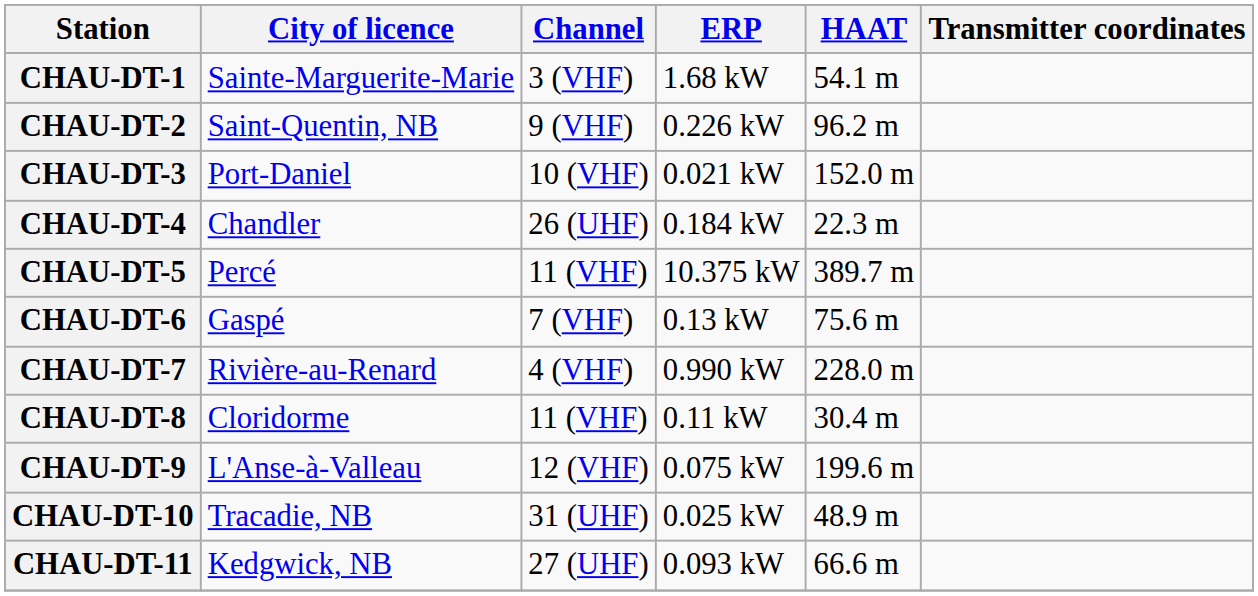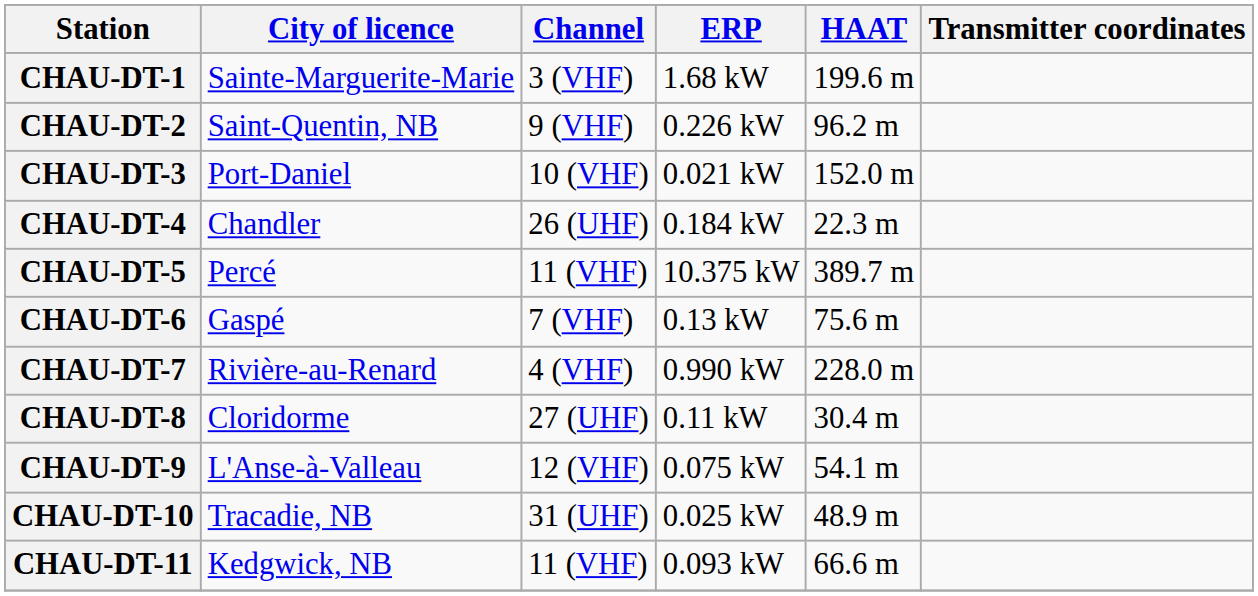CHAU-DT-1 | HAAT: 54.1 m -> 199.6 m
CHAU-DT-8 | Channel: 11 (VHF) -> 27 (UHF)
CHAU-DT-9 | HAAT: 199.6 m -> 54.1 m
CHAU-DT-11 | Channel: 27 (UHF) -> 11 (VHF)
